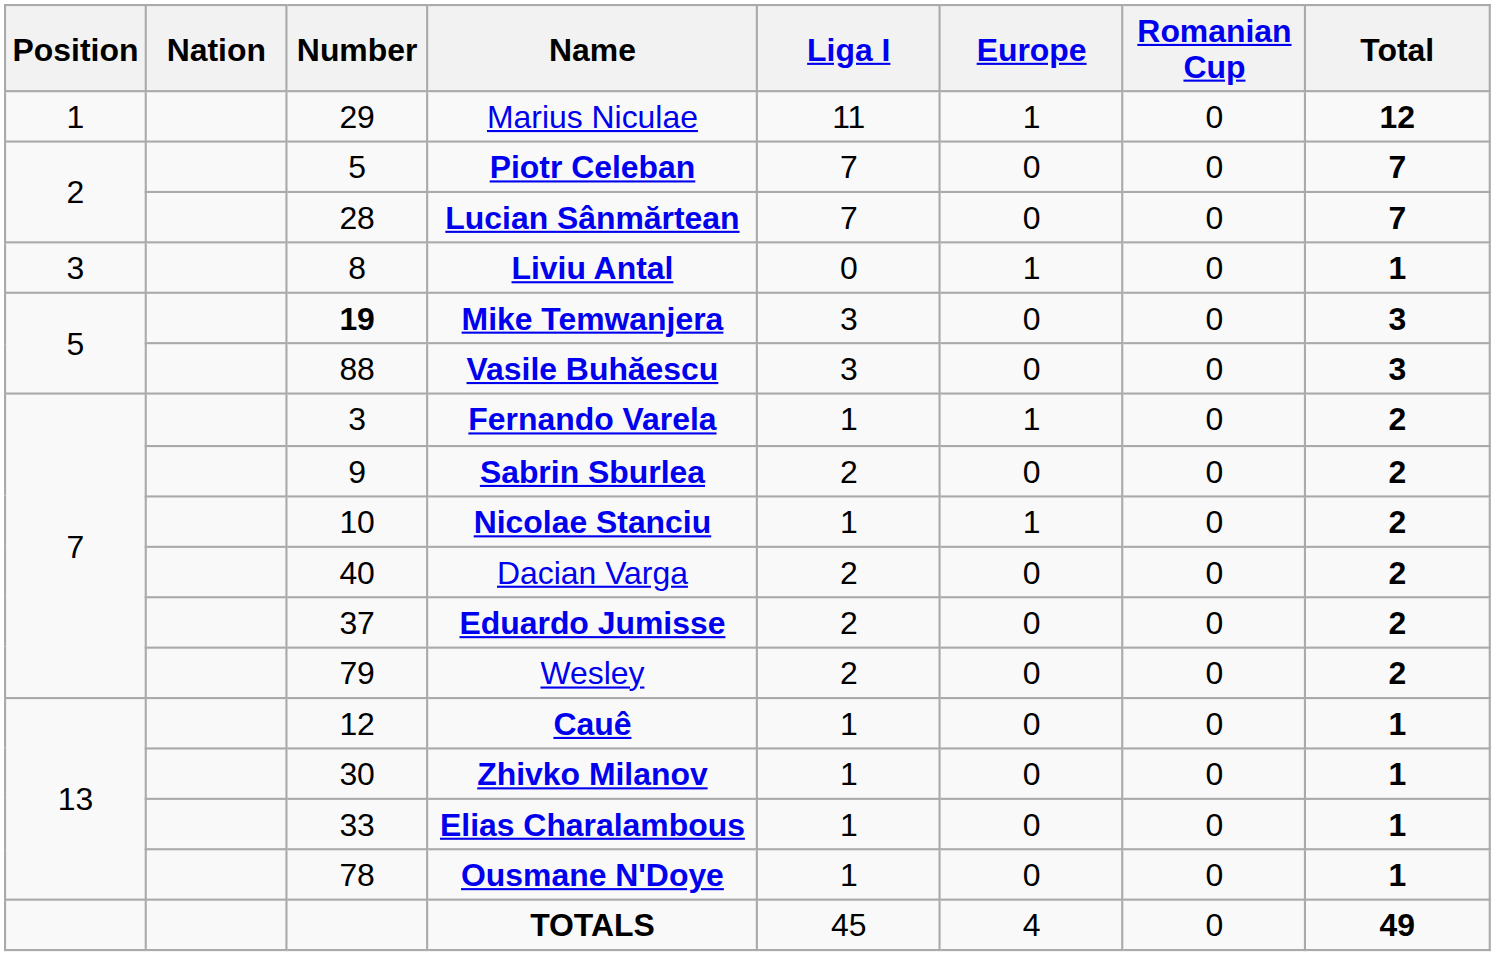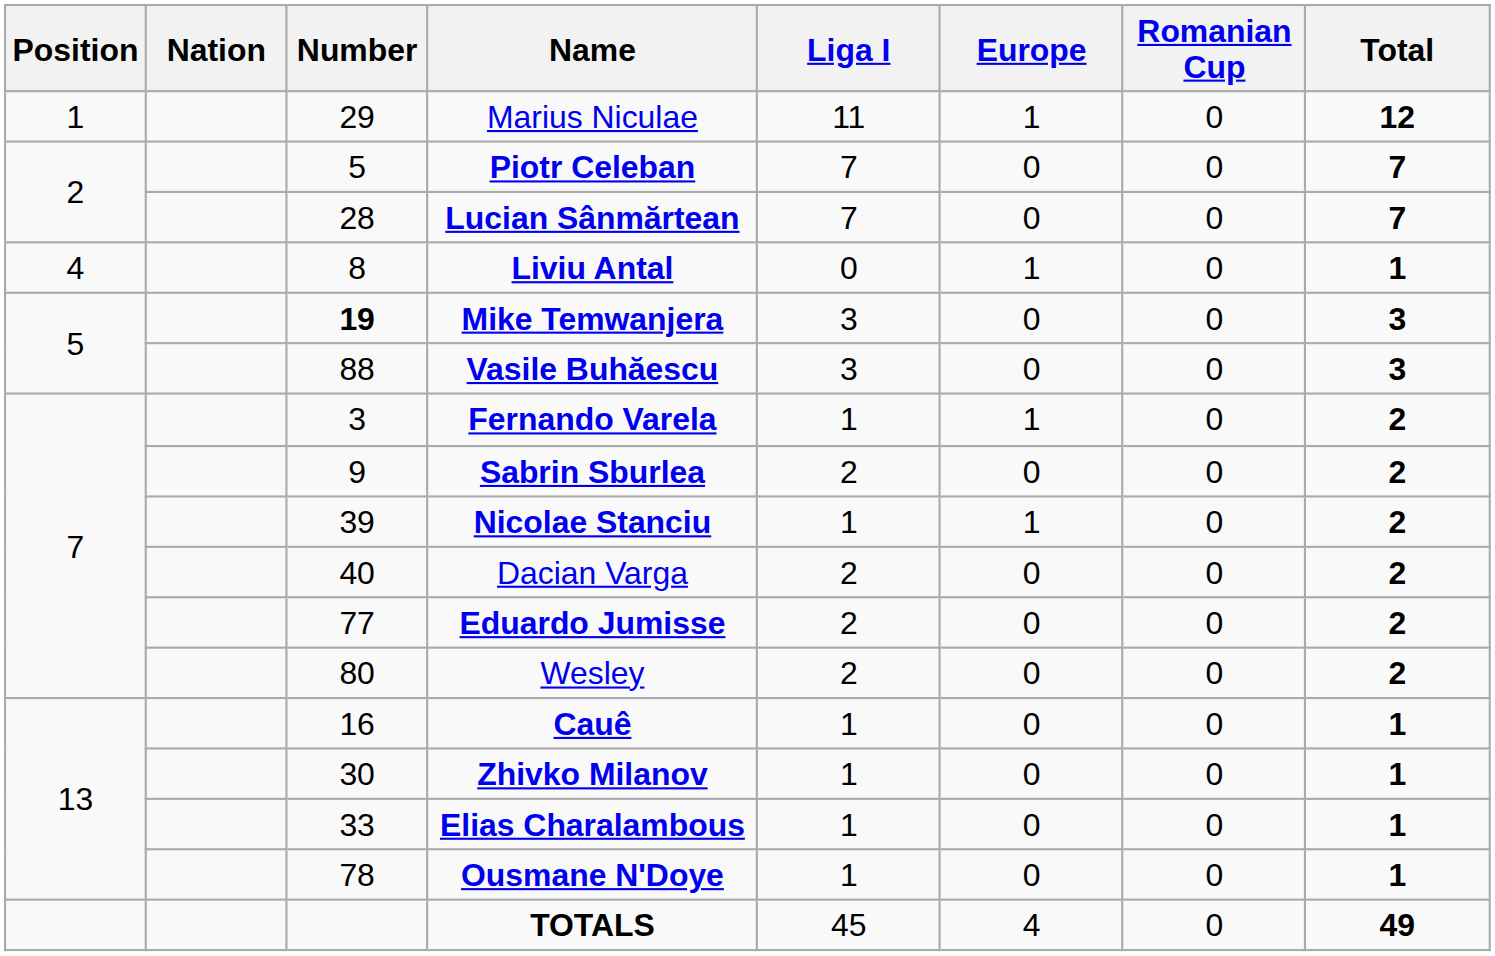Liviu Antal | Position: 3 -> 4
Nicolae Stanciu | Number: 10 -> 39
Eduardo Jumisse | Number: 37 -> 77
Wesley | Number: 79 -> 80
Cauê | Number: 12 -> 16
